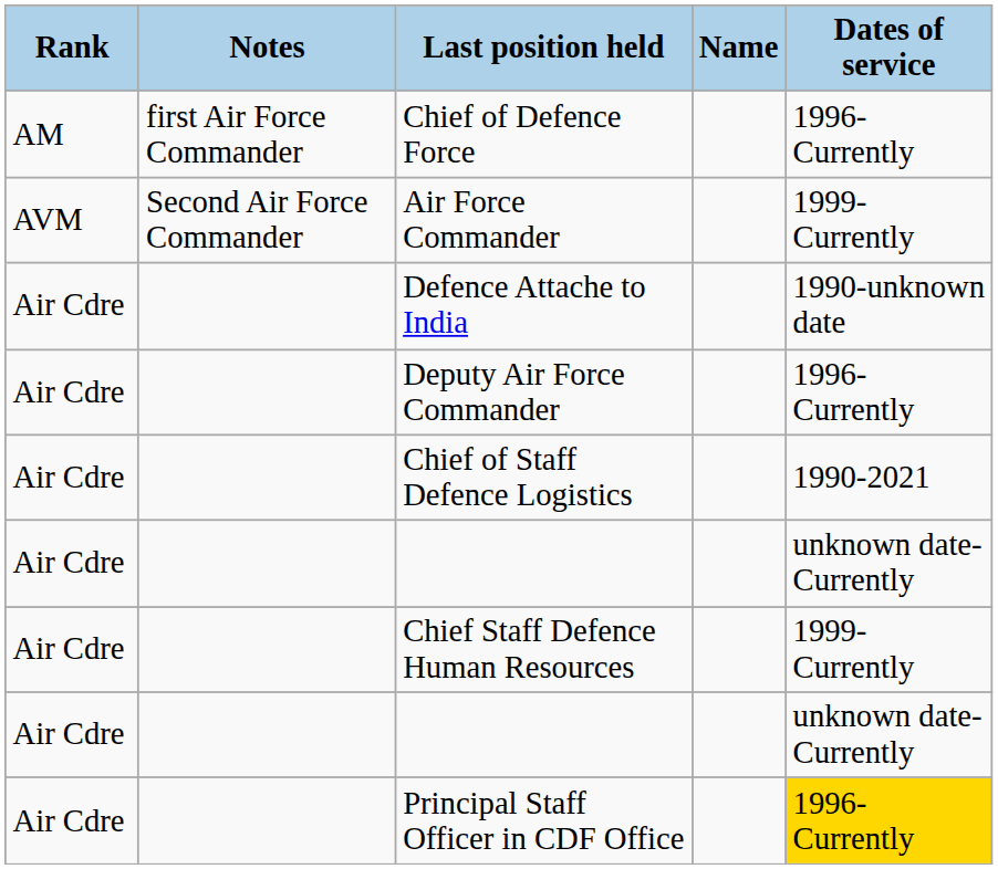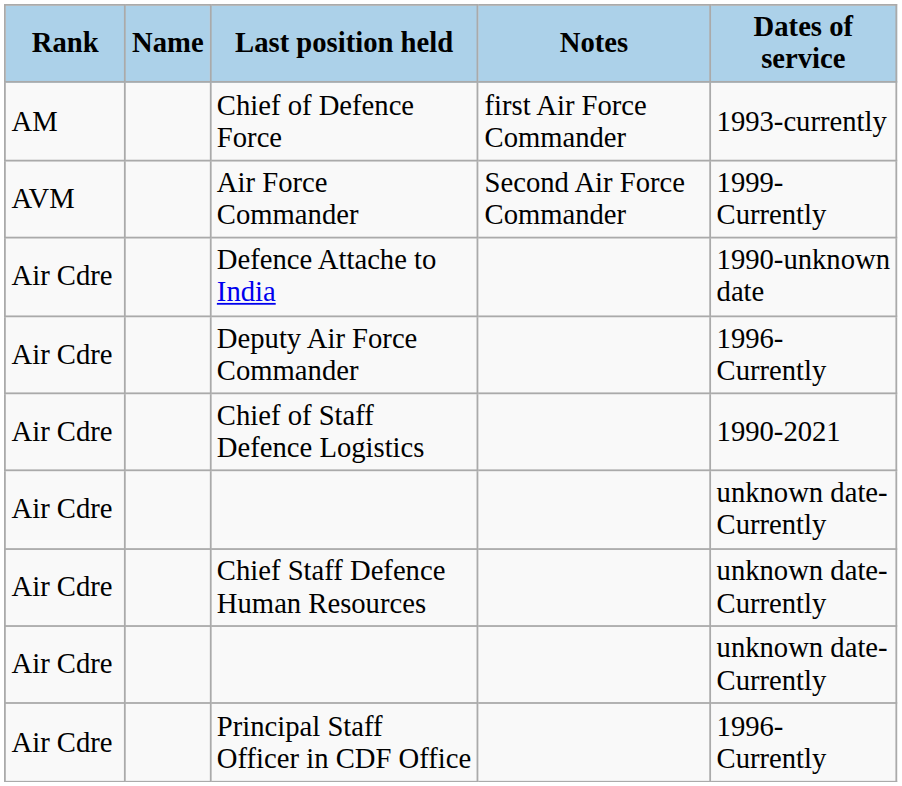columns swapped: Name <-> Notes
Chief of Defence Force | Dates of service: 1996-Currently -> 1993-currently
Chief Staff Defence Human Resources | Dates of service: 1999-Currently -> unknown date-Currently
Principal Staff Officer in CDF Office | Dates of service: gold background -> no background
